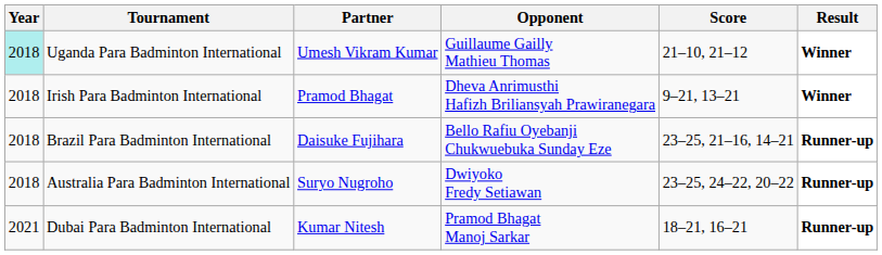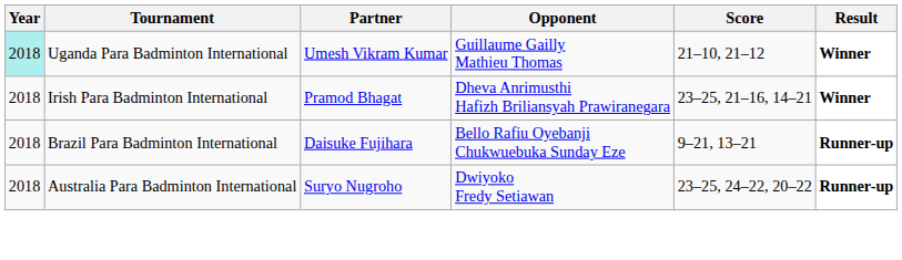Irish Para Badminton International | Score: 9–21, 13–21 -> 23–25, 21–16, 14–21
Brazil Para Badminton International | Score: 23–25, 21–16, 14–21 -> 9–21, 13–21
- row: 2021 | Dubai Para Badminton International | Kumar Nitesh | Pramod Bhagat Manoj Sarkar | 18–21, 16–21 | Runner-up
